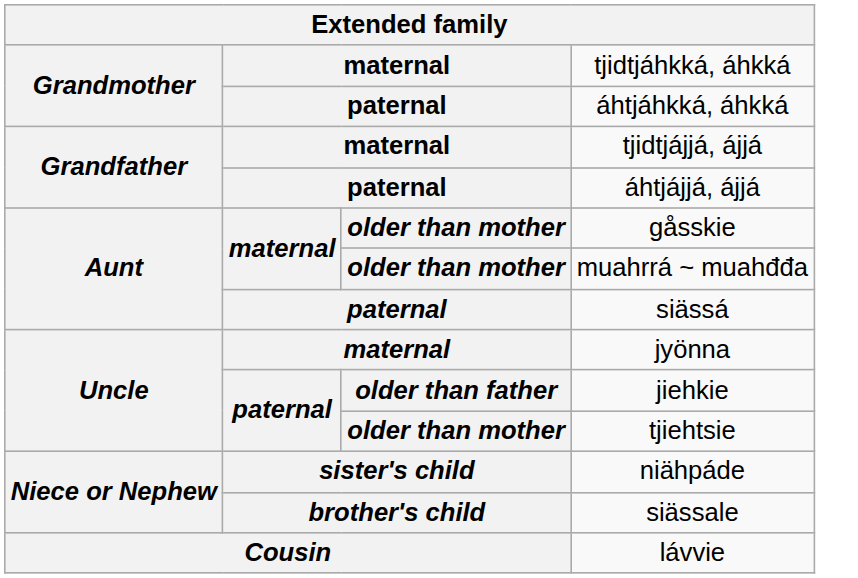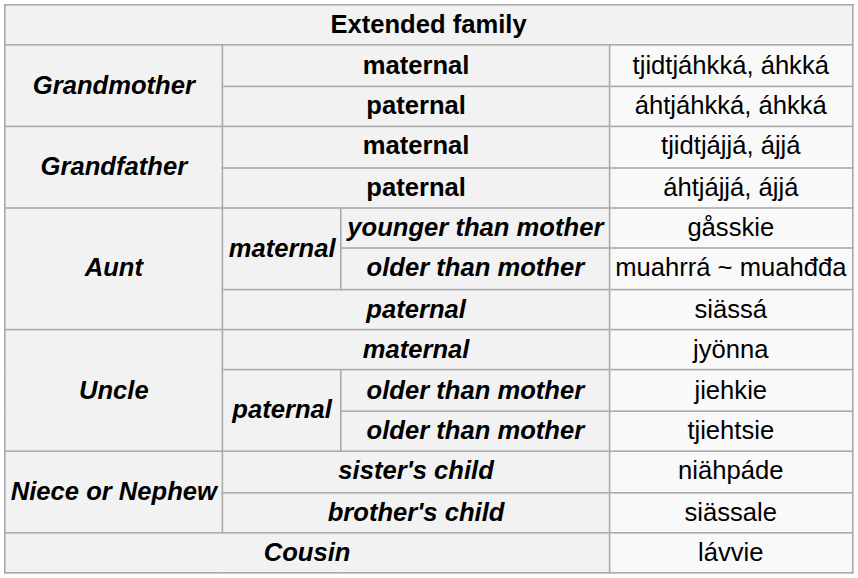gåsskie | column 3: older than mother -> younger than mother
jiehkie | column 3: older than father -> older than mother
